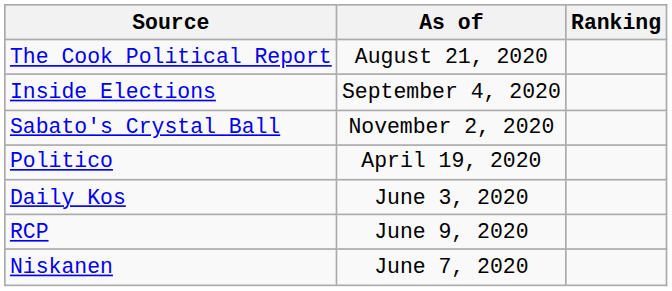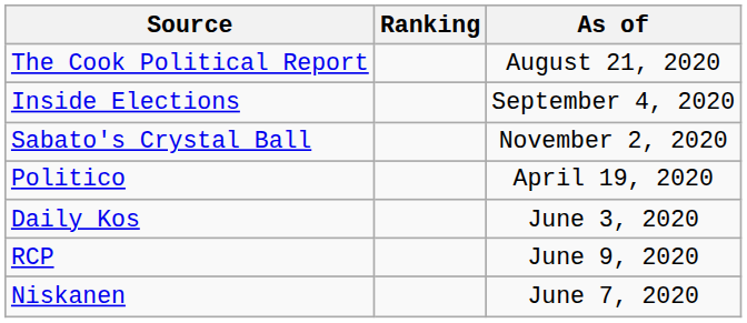columns swapped: Ranking <-> As of
